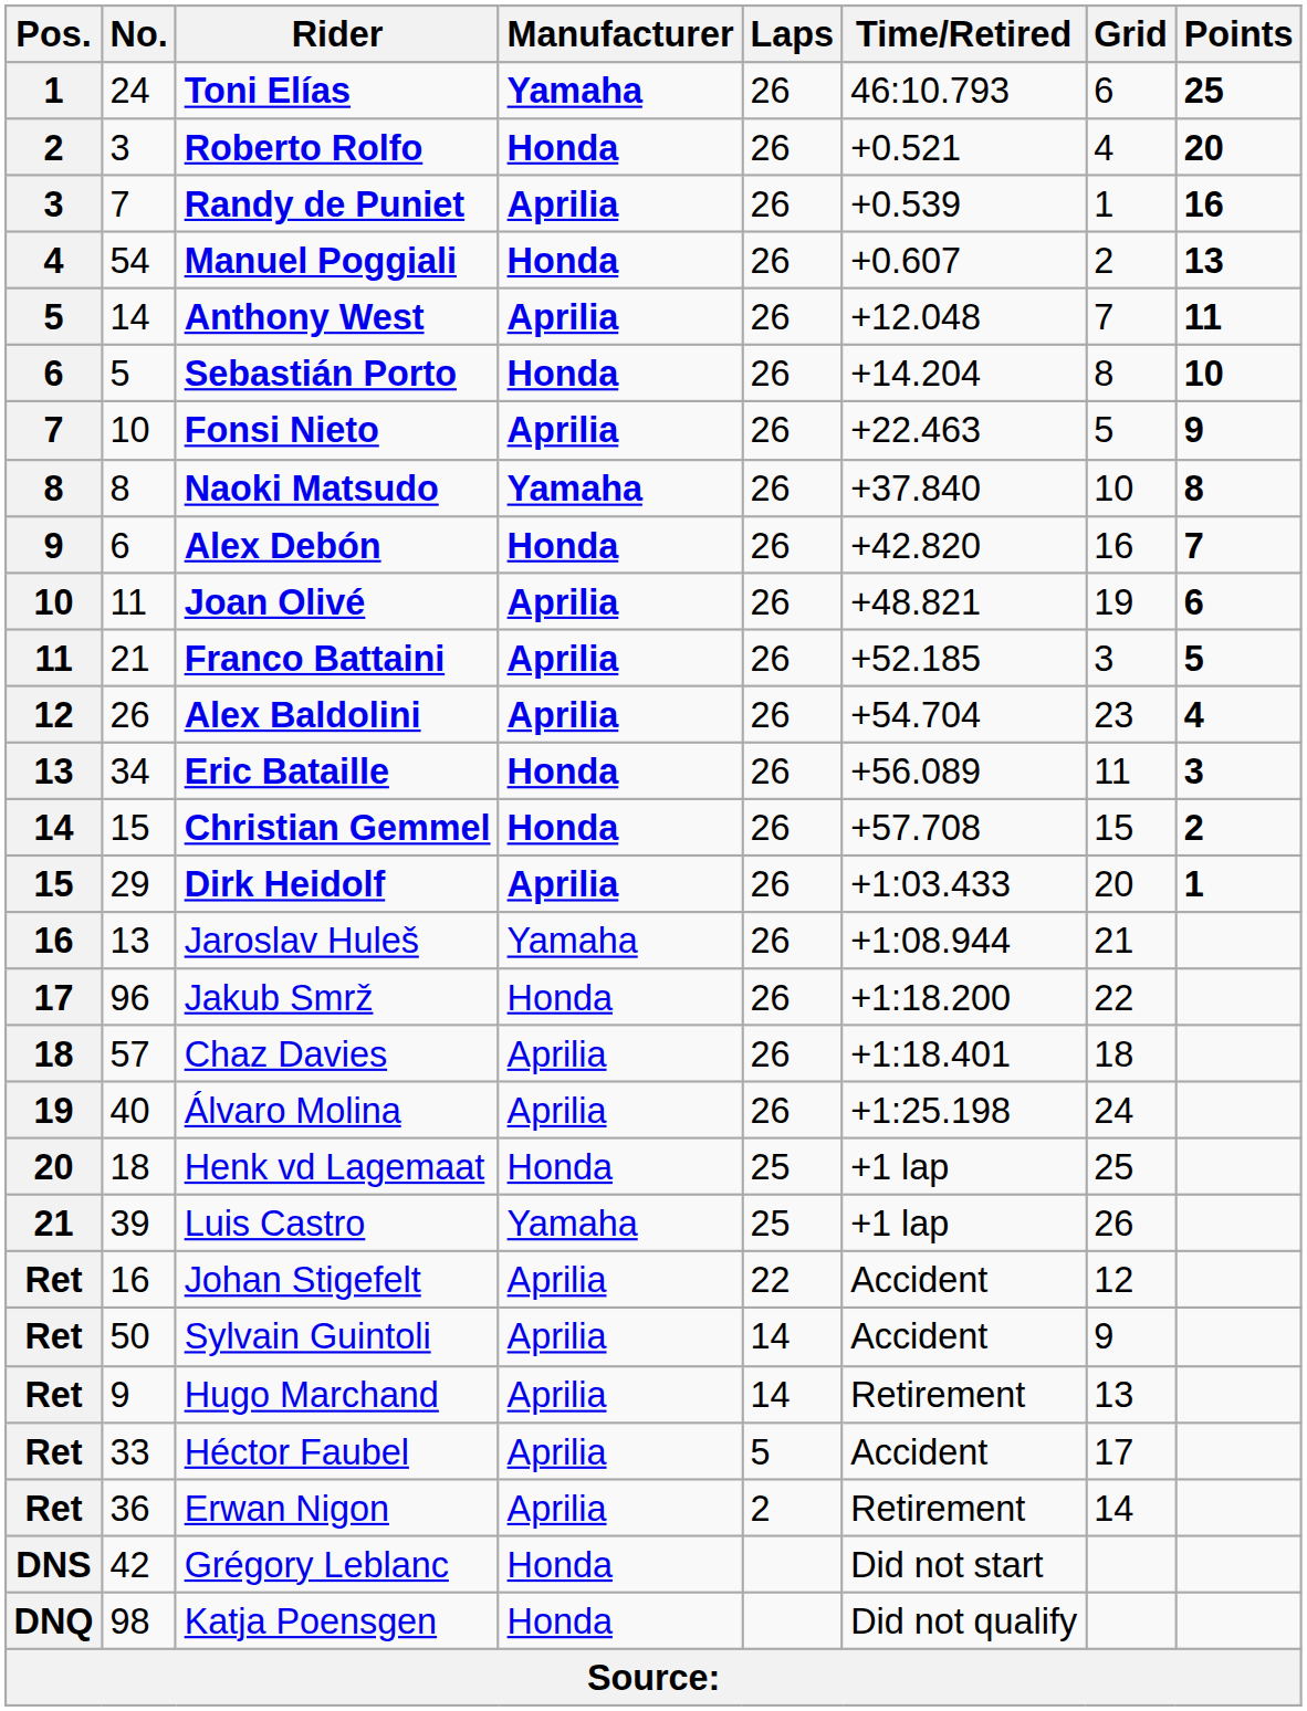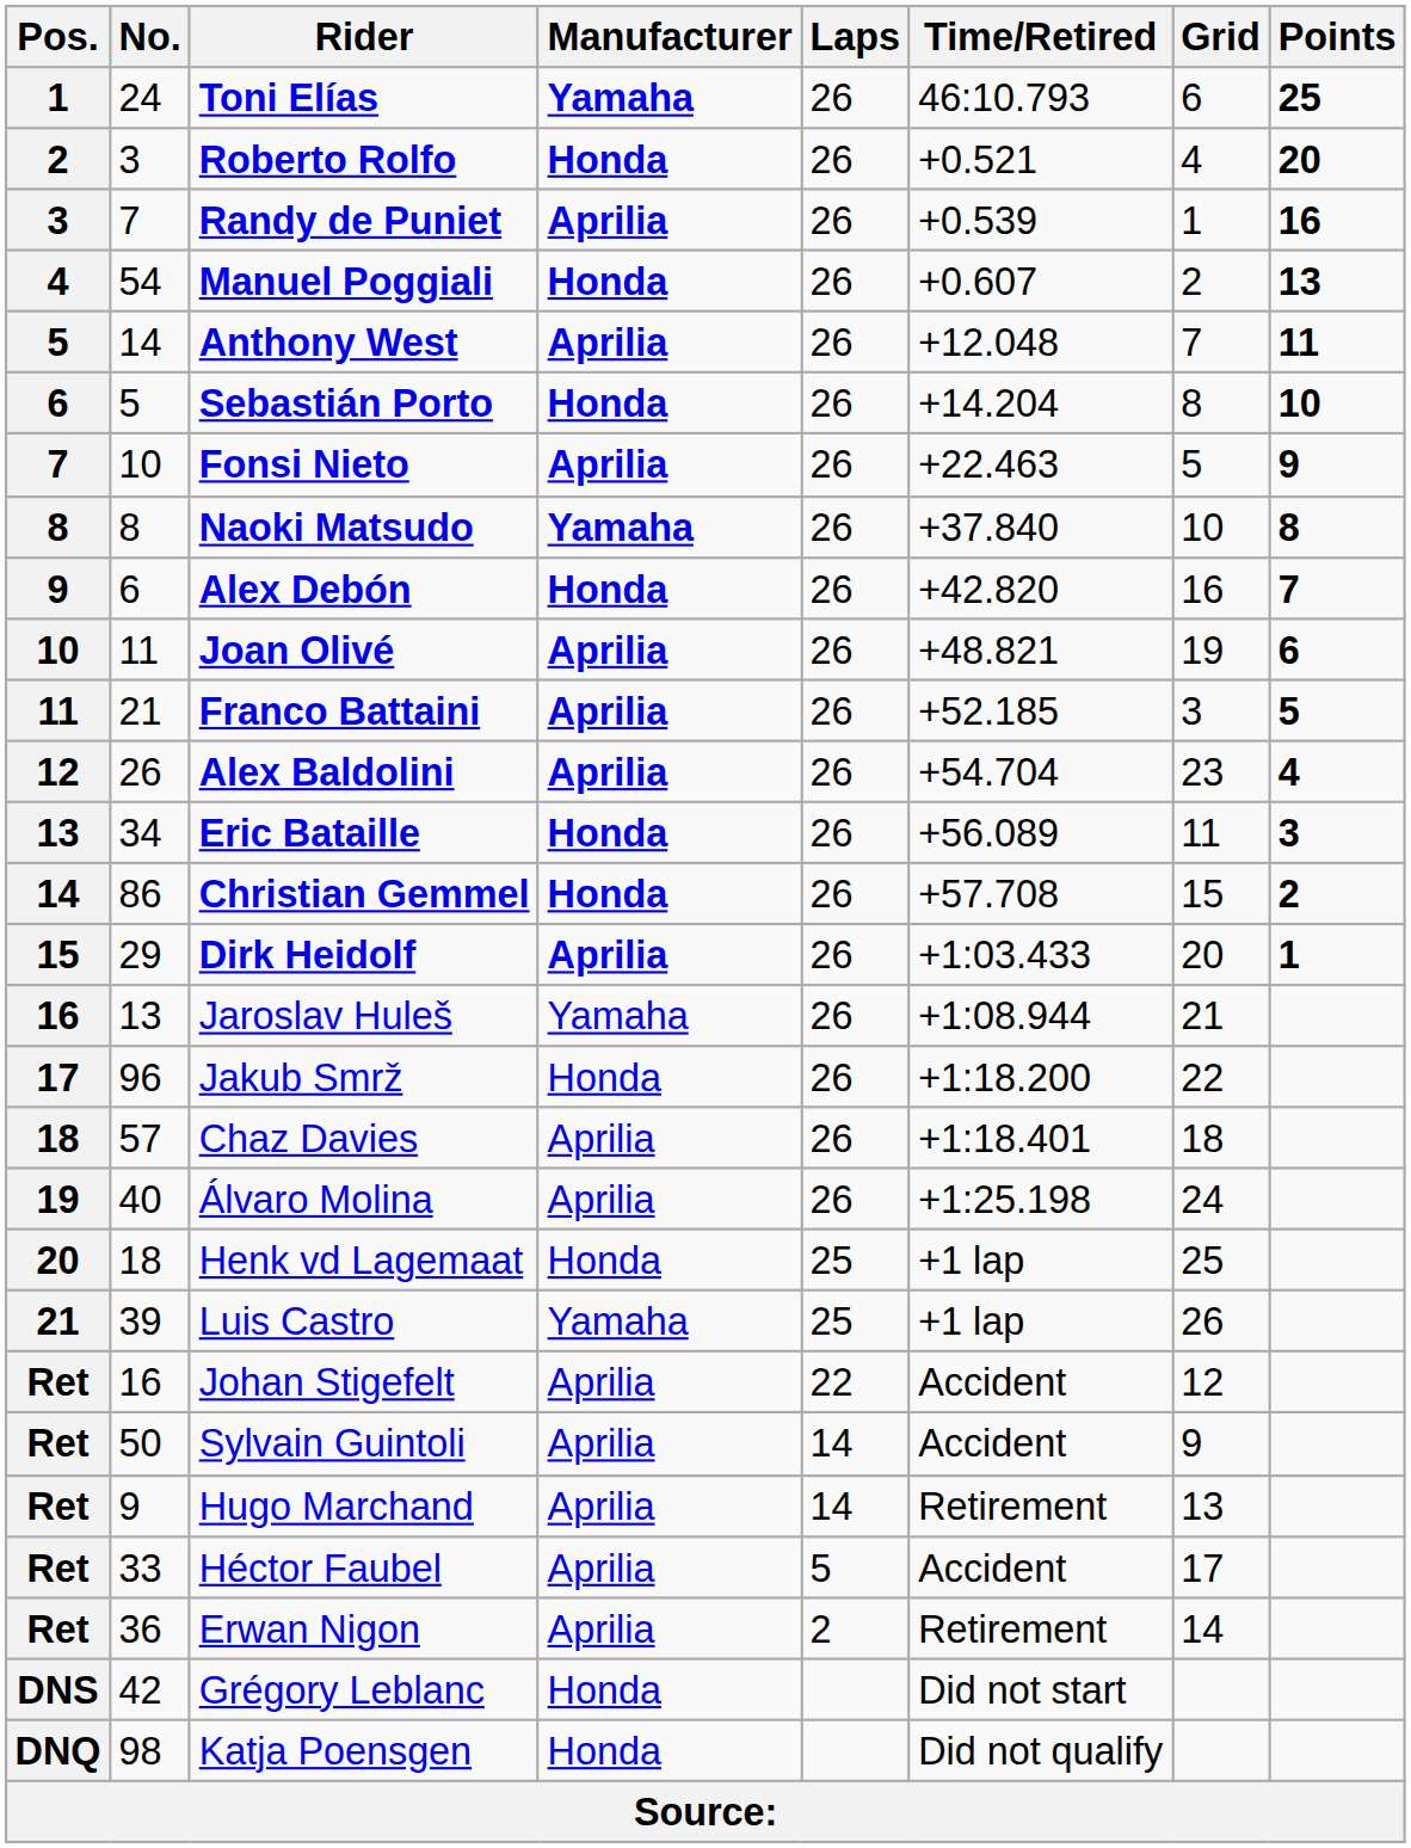Christian Gemmel | No.: 15 -> 86
